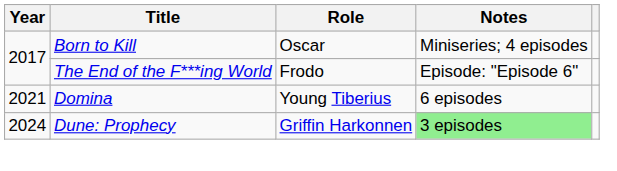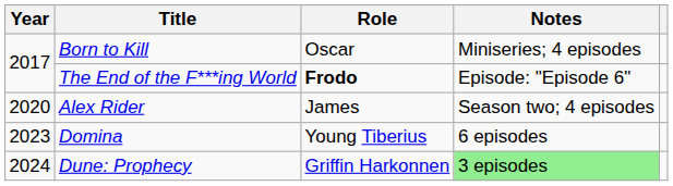The End of the F***ing World | Role: normal -> bold
+ row: 2020 | Alex Rider | James | Season two; 4 episodes
Domina | Year: 2021 -> 2023
